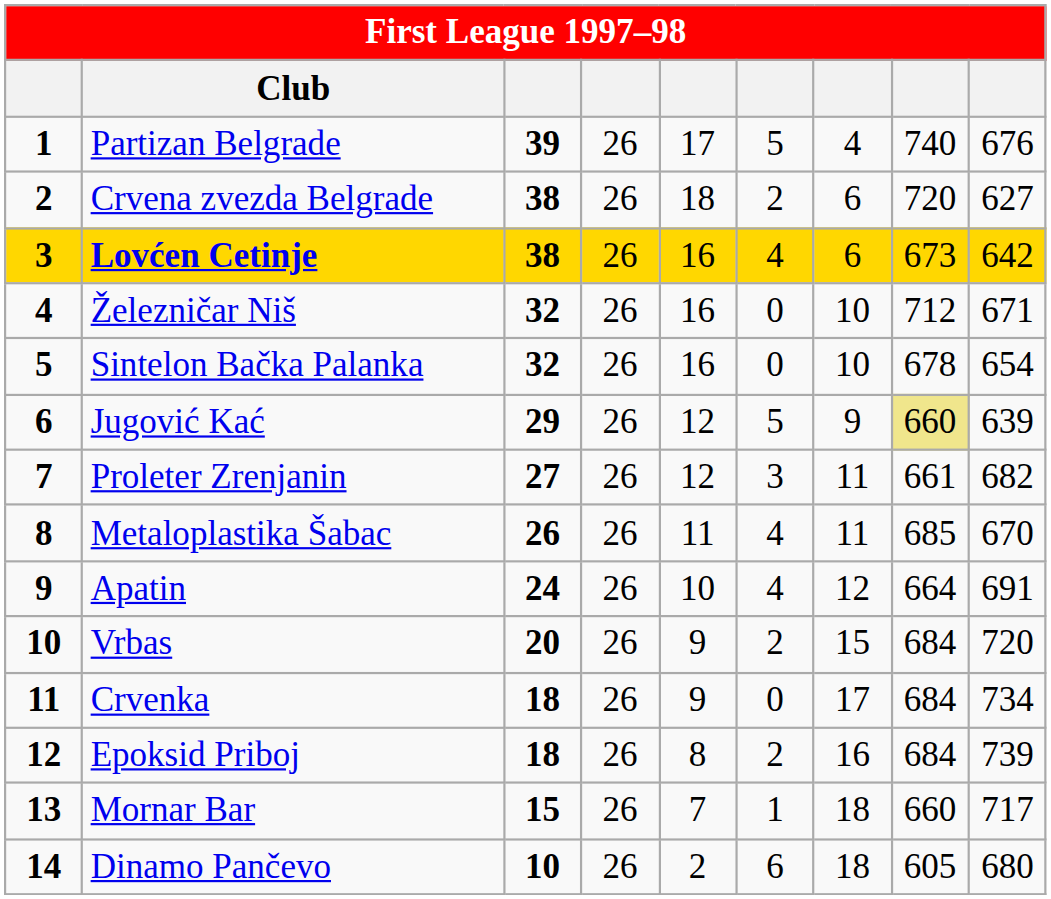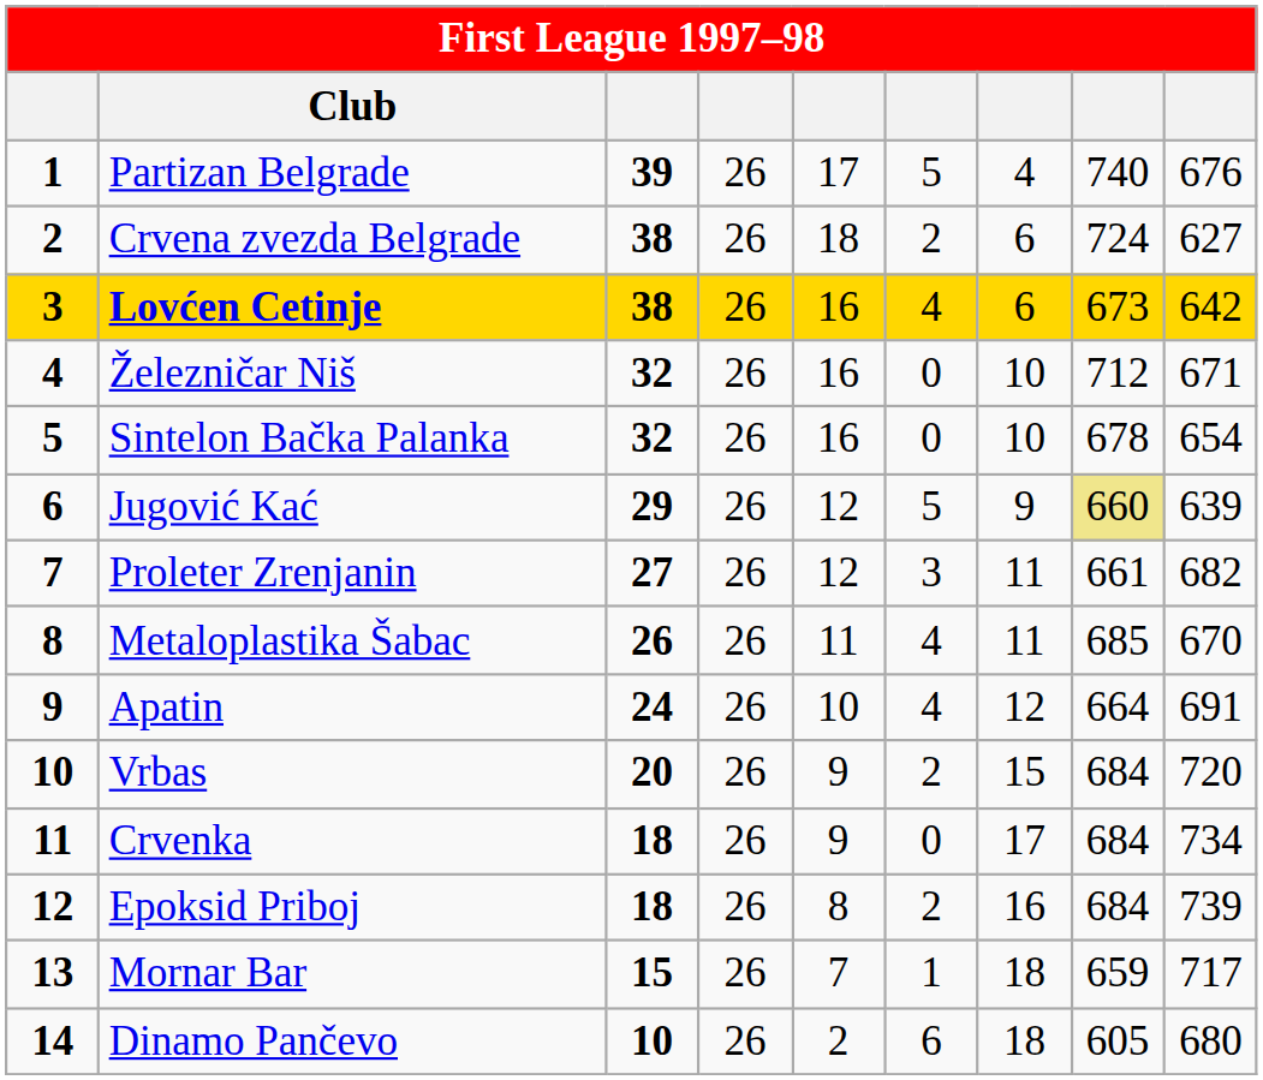Crvena zvezda Belgrade | column 8: 720 -> 724
Mornar Bar | column 8: 660 -> 659
